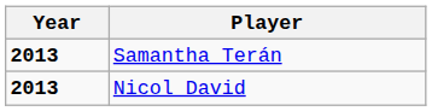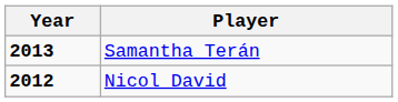Nicol David | Year: 2013 -> 2012
